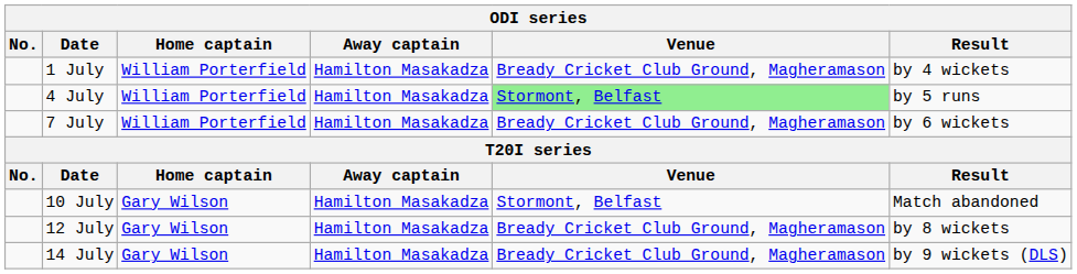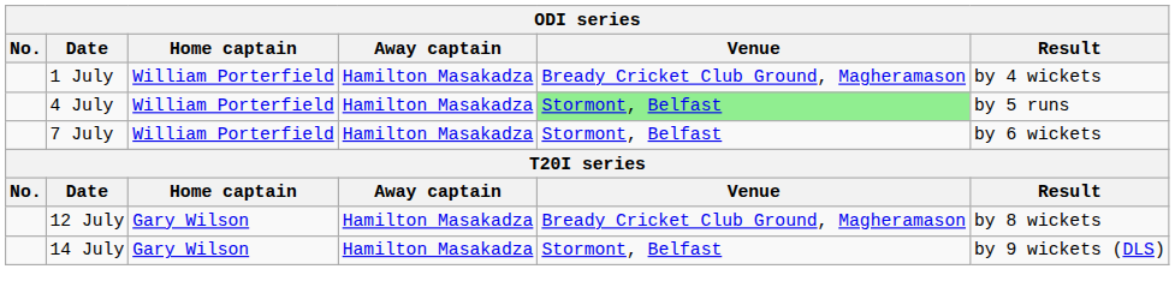7 July | Venue: Bready Cricket Club Ground, Magheramason -> Stormont, Belfast
- row: 10 July | Gary Wilson | Hamilton Masakadza | Stormont, Belfast | Match abandoned
14 July | Venue: Bready Cricket Club Ground, Magheramason -> Stormont, Belfast
